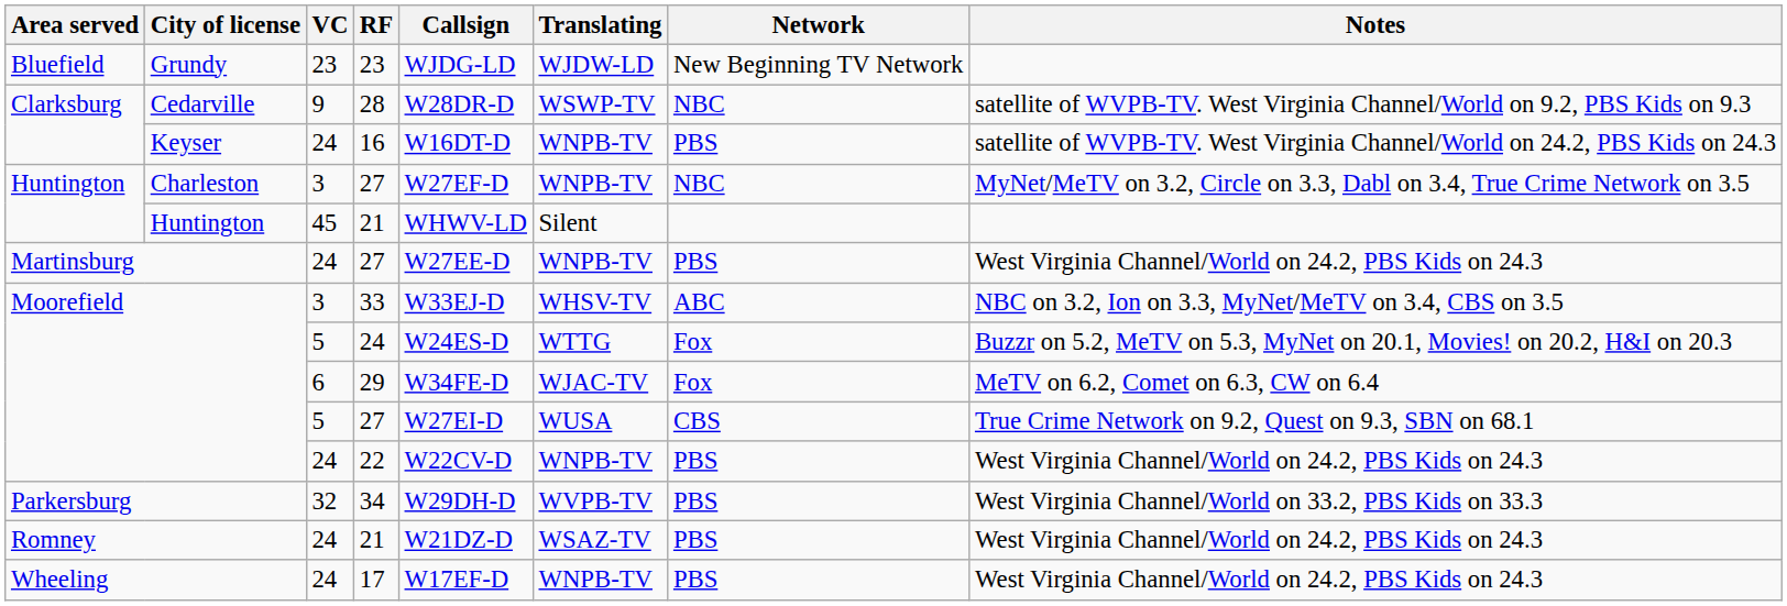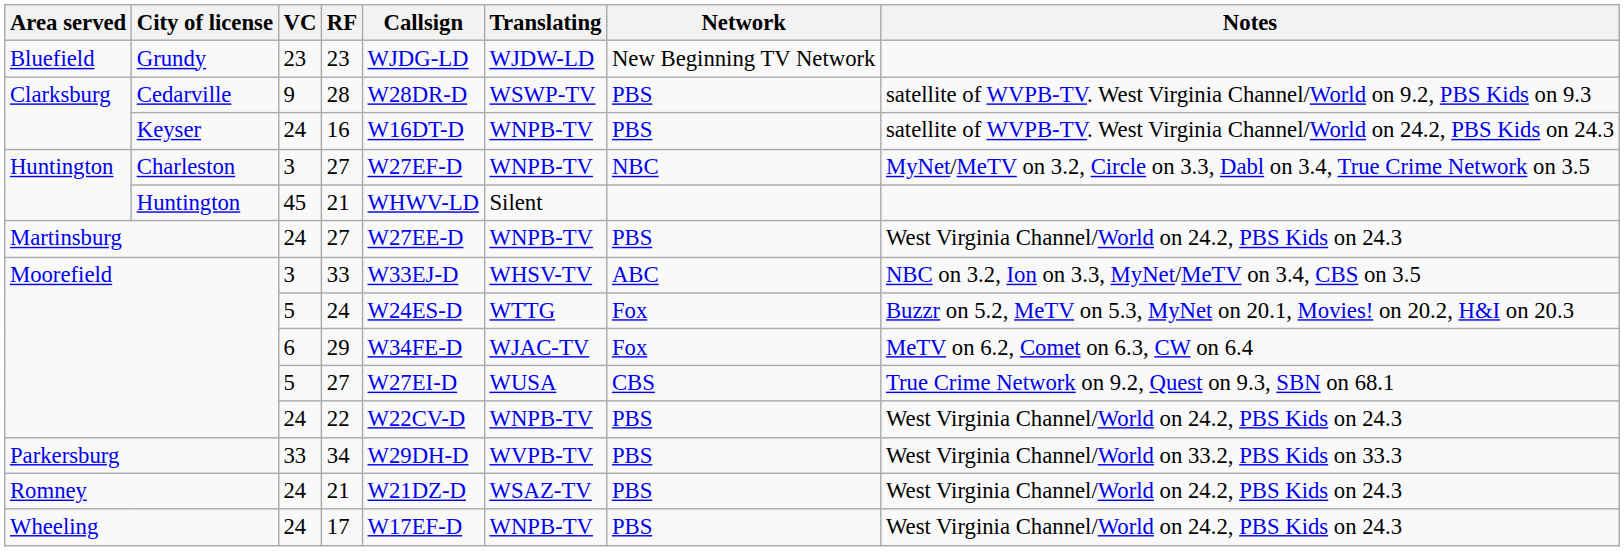28 | Network: NBC -> PBS
34 | VC: 32 -> 33
